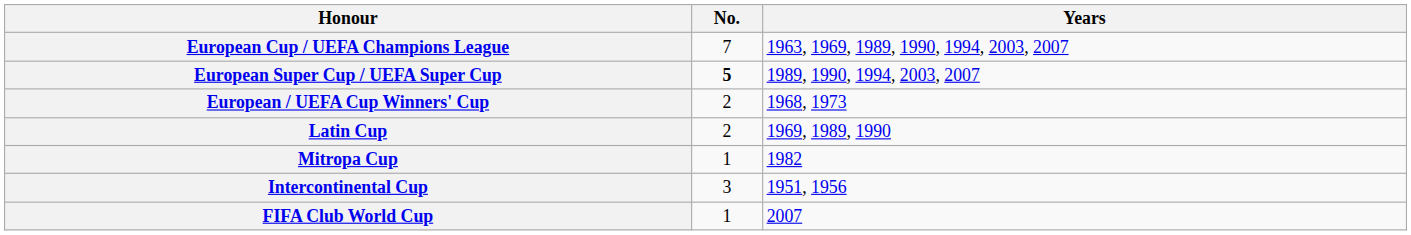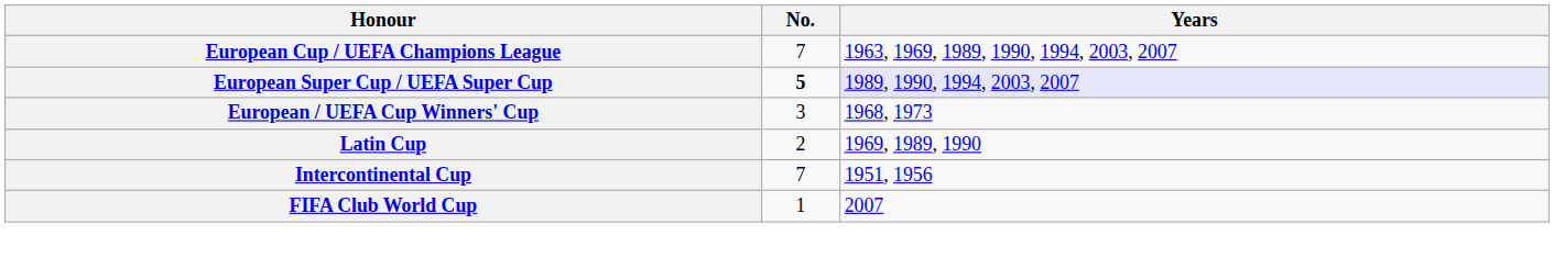European Super Cup / UEFA Super Cup | Years: no background -> lavender background
European / UEFA Cup Winners' Cup | No.: 2 -> 3
- row: Mitropa Cup | 1 | 1982
Intercontinental Cup | No.: 3 -> 7
